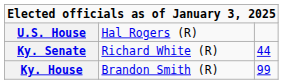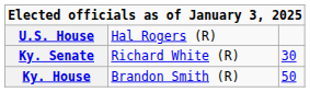Ky. Senate | column 3: 44 -> 30
Ky. House | column 3: 99 -> 50
